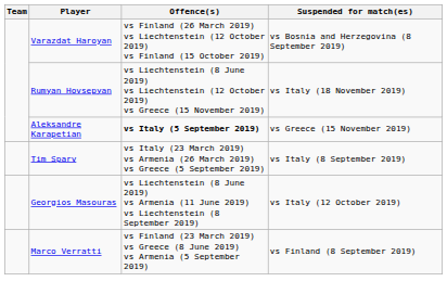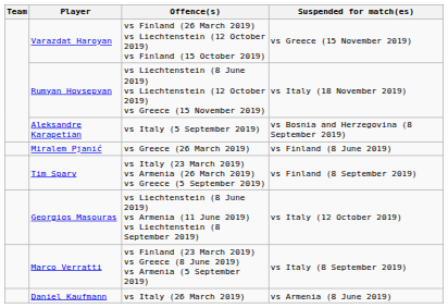Varazdat Haroyan | Suspended for match(es): vs Bosnia and Herzegovina (8 September 2019) -> vs Greece (15 November 2019)
Aleksandre Karapetian | Offence(s): bold -> normal
Aleksandre Karapetian | Suspended for match(es): vs Greece (15 November 2019) -> vs Bosnia and Herzegovina (8 September 2019)
+ row: Miralem Pjanić | vs Greece (26 March 2019) | vs Finland (8 June 2019)
Tim Sparv | Suspended for match(es): vs Italy (8 September 2019) -> vs Finland (8 September 2019)
Marco Verratti | Suspended for match(es): vs Finland (8 September 2019) -> vs Italy (8 September 2019)
+ row: Daniel Kaufmann | vs Italy (26 March 2019) | vs Armenia (8 June 2019)
